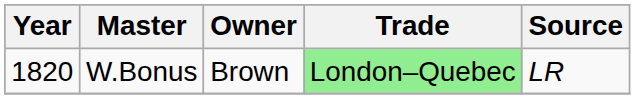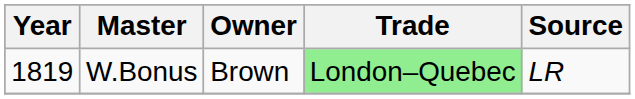W.Bonus | Year: 1820 -> 1819
